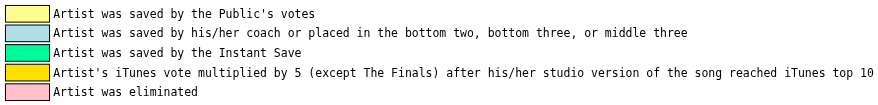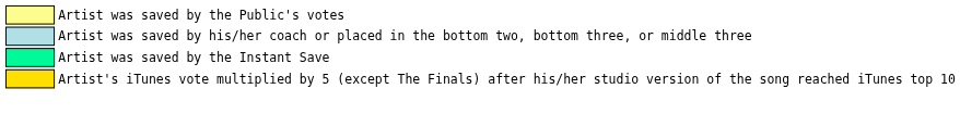- row: Artist was eliminated
